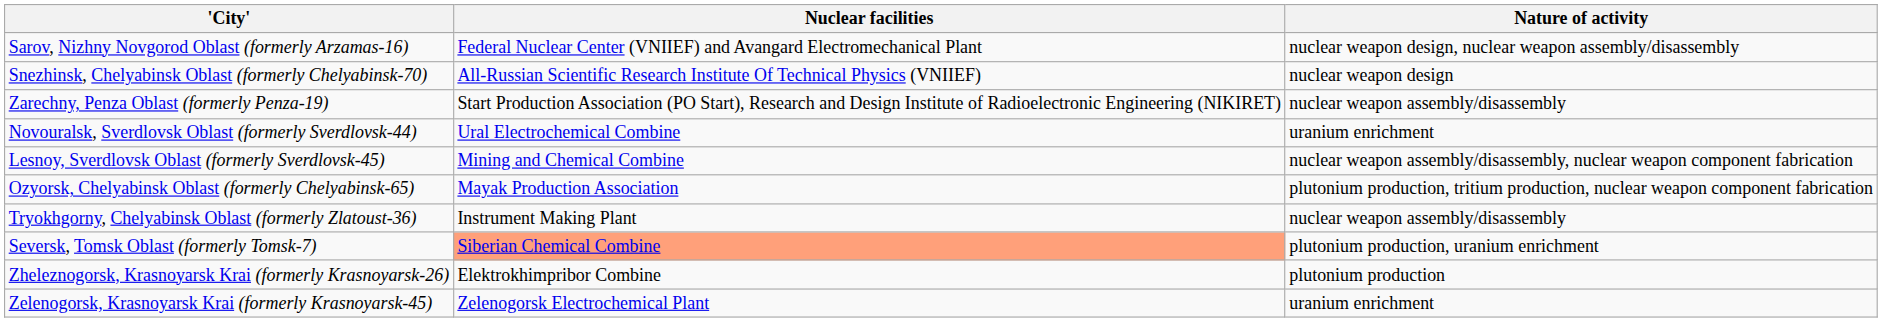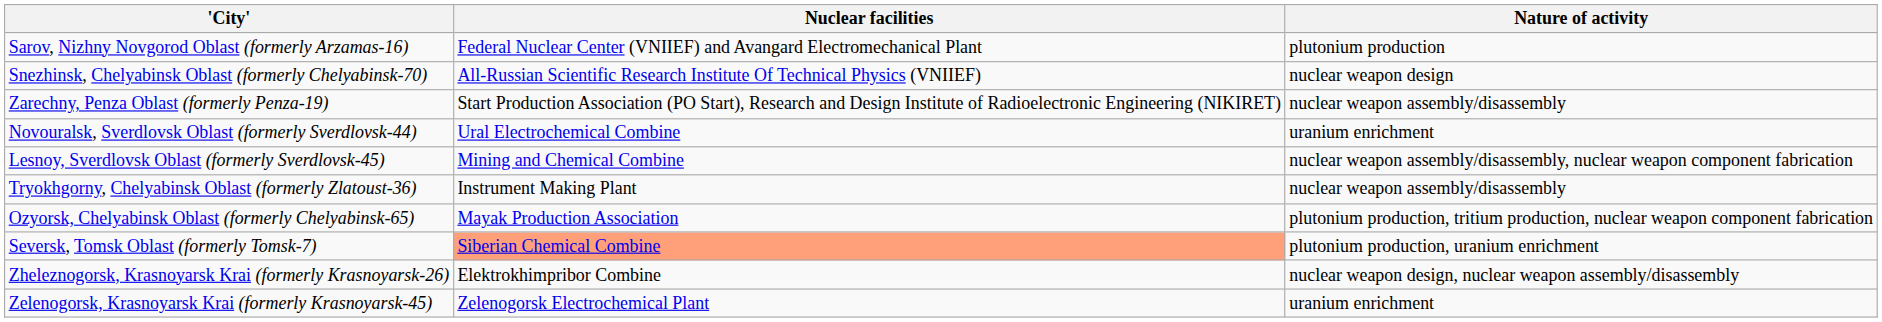Sarov, Nizhny Novgorod Oblast (formerly Arzamas-16) | Nature of activity: nuclear weapon design, nuclear weapon assembly/disassembly -> plutonium production
rows swapped: Ozyorsk, Chelyabinsk Oblast (formerly Chelyabinsk-65) <-> Tryokhgorny, Chelyabinsk Oblast (formerly Zlatoust-36)
Zheleznogorsk, Krasnoyarsk Krai (formerly Krasnoyarsk-26) | Nature of activity: plutonium production -> nuclear weapon design, nuclear weapon assembly/disassembly
